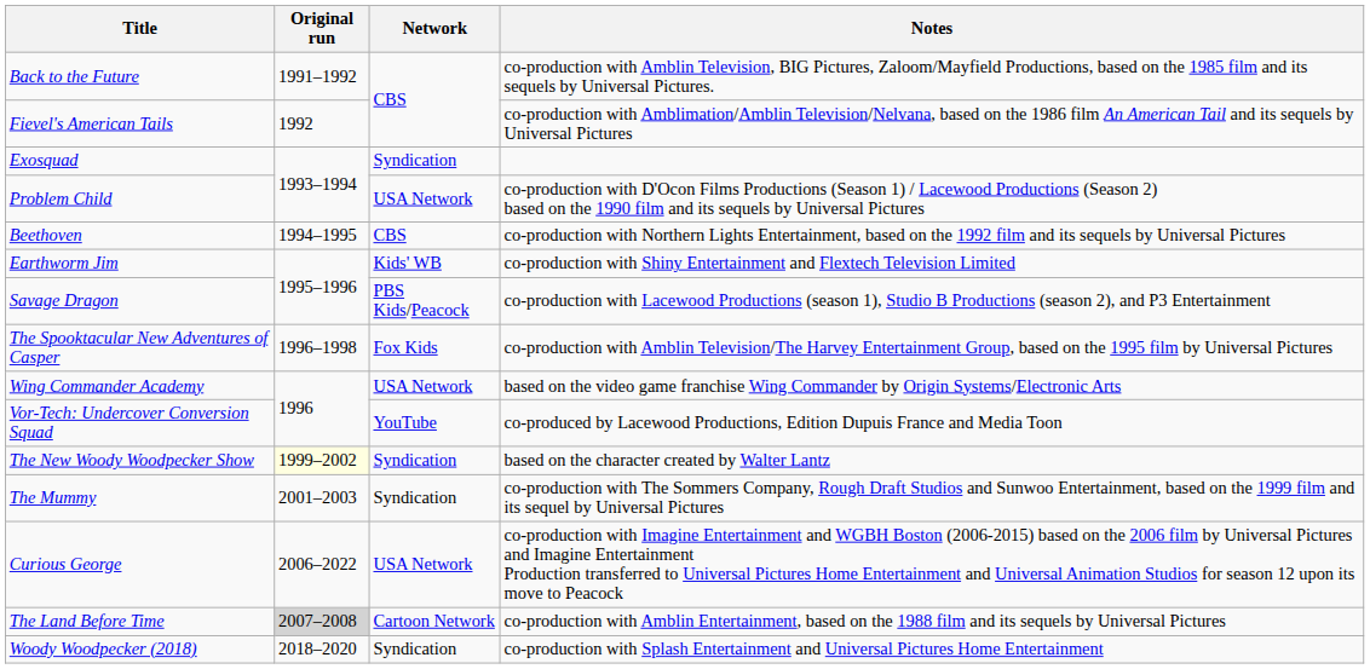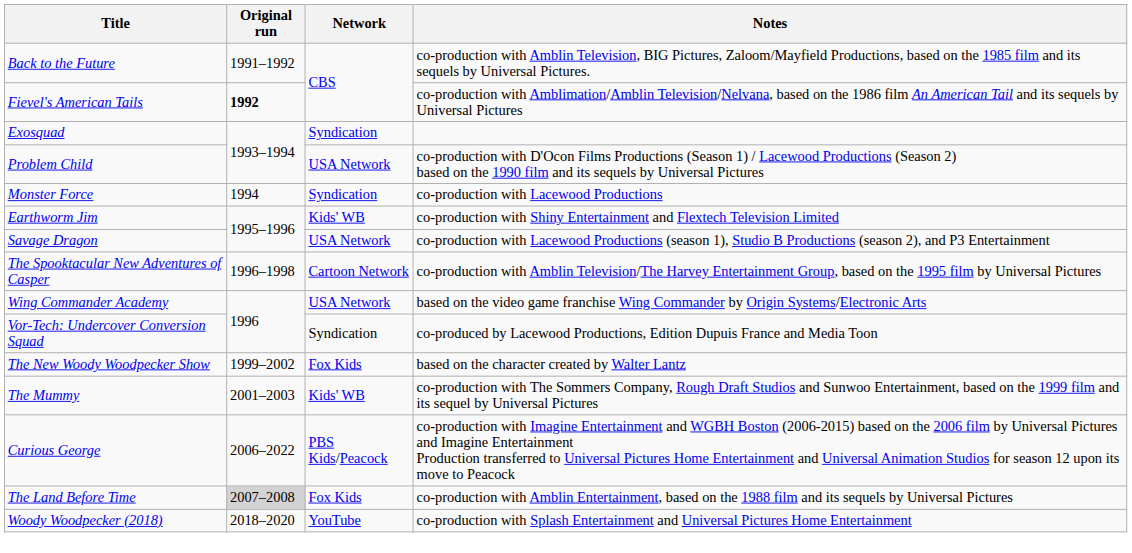Fievel's American Tails | Original run: normal -> bold
+ row: Monster Force | 1994 | Syndication | co-production with Lacewood Productions
- row: Beethoven | 1994–1995 | CBS | co-production with Northern Lights Entertainment, based on the 1992 film and its sequels by Universal Pictures
Savage Dragon | Network: PBS Kids/Peacock -> USA Network
The Spooktacular New Adventures of Casper | Network: Fox Kids -> Cartoon Network
Vor-Tech: Undercover Conversion Squad | Network: YouTube -> Syndication
The New Woody Woodpecker Show | Original run: lightyellow background -> no background
The New Woody Woodpecker Show | Network: Syndication -> Fox Kids
The Mummy | Network: Syndication -> Kids' WB
Curious George | Network: USA Network -> PBS Kids/Peacock
The Land Before Time | Network: Cartoon Network -> Fox Kids
Woody Woodpecker (2018) | Network: Syndication -> YouTube
